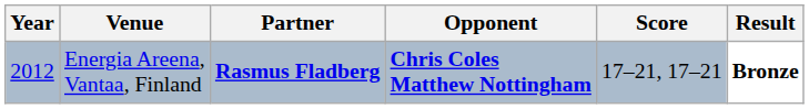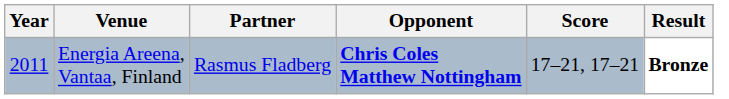Energia Areena, Vantaa, Finland | Year: 2012 -> 2011
Energia Areena, Vantaa, Finland | Partner: bold -> normal
